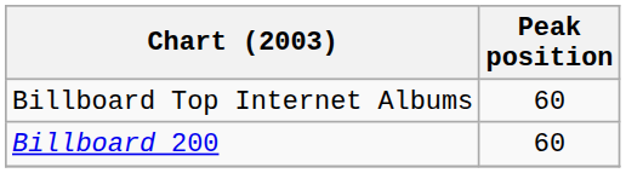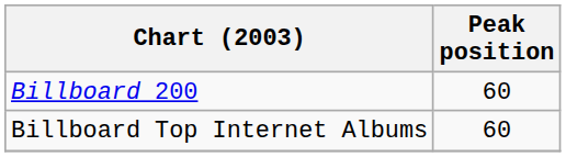rows swapped: Billboard 200 <-> Billboard Top Internet Albums
